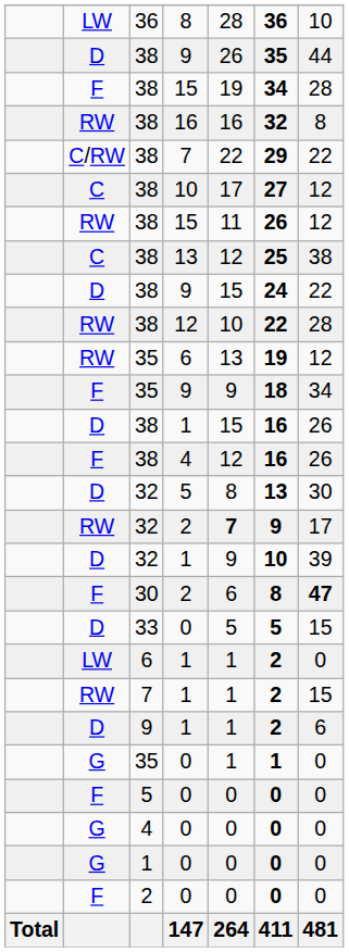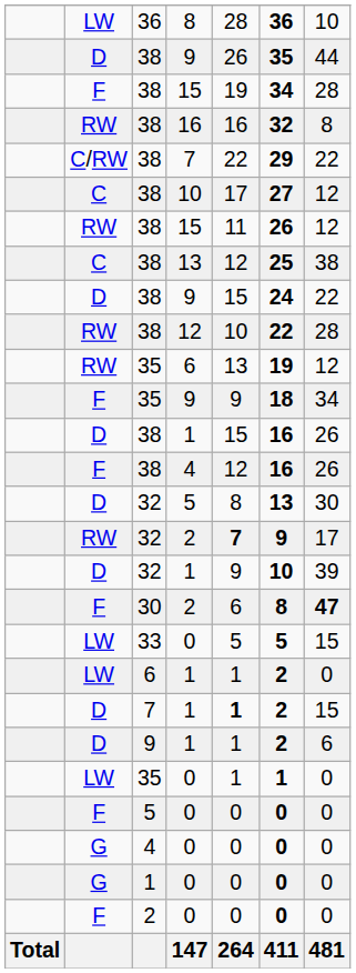33 / 0 | column 2: D -> LW
7 / 1 | column 2: RW -> D
7 / 1 | column 5: normal -> bold
35 / 0 | column 2: G -> LW
